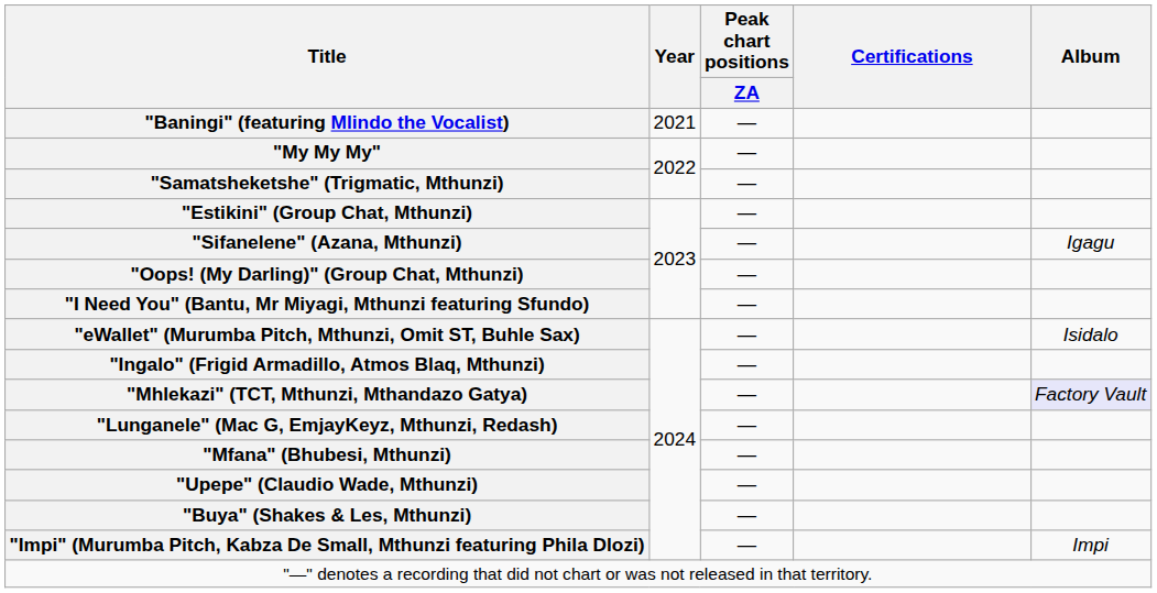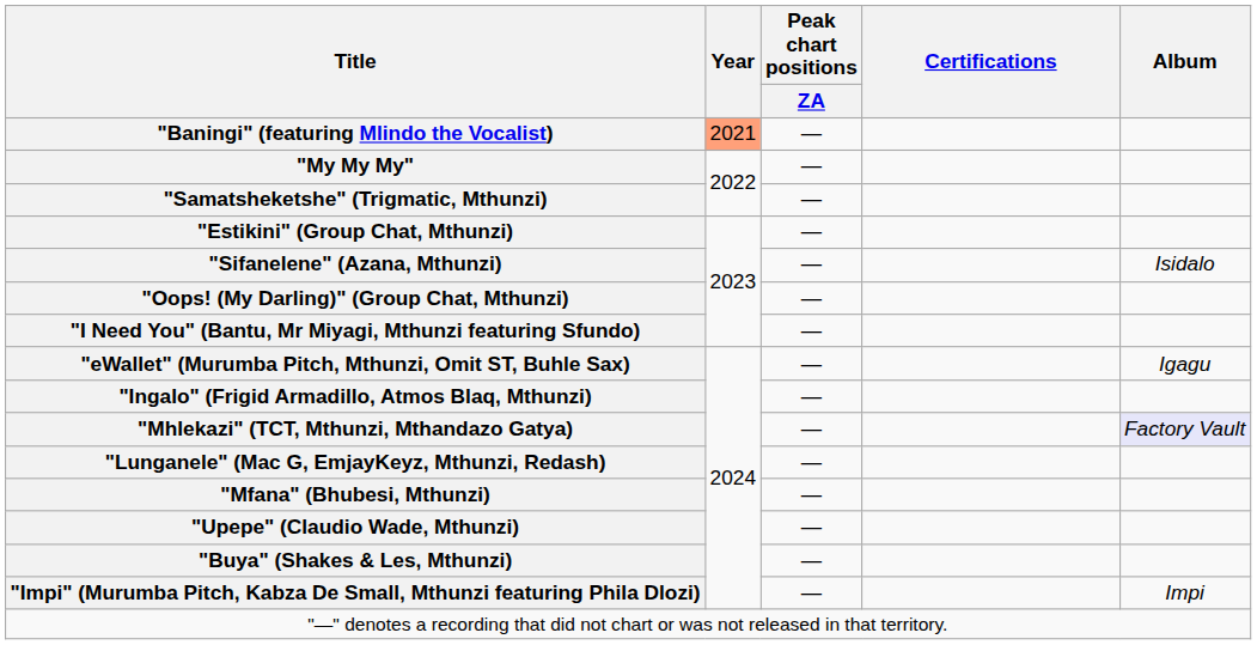"Baningi" (featuring Mlindo the Vocalist) | Year: no background -> lightsalmon background
"Sifanelene" (Azana, Mthunzi) | Album: Igagu -> Isidalo
"eWallet" (Murumba Pitch, Mthunzi, Omit ST, Buhle Sax) | Album: Isidalo -> Igagu
